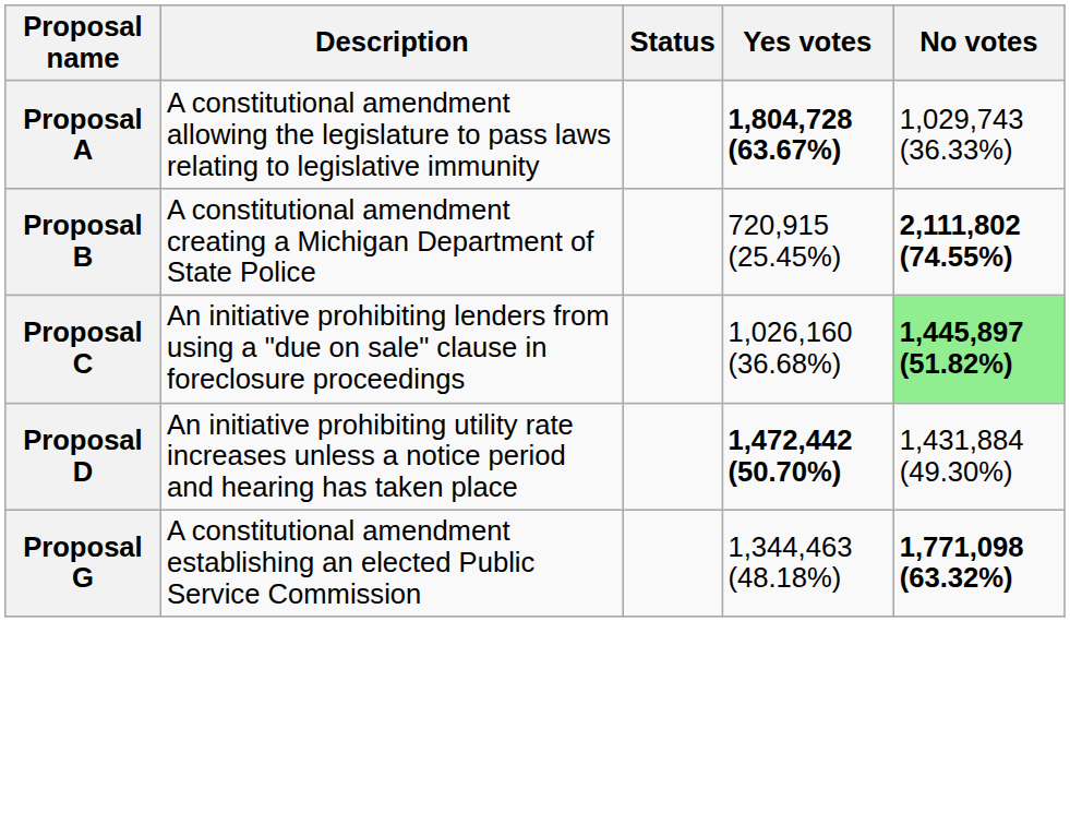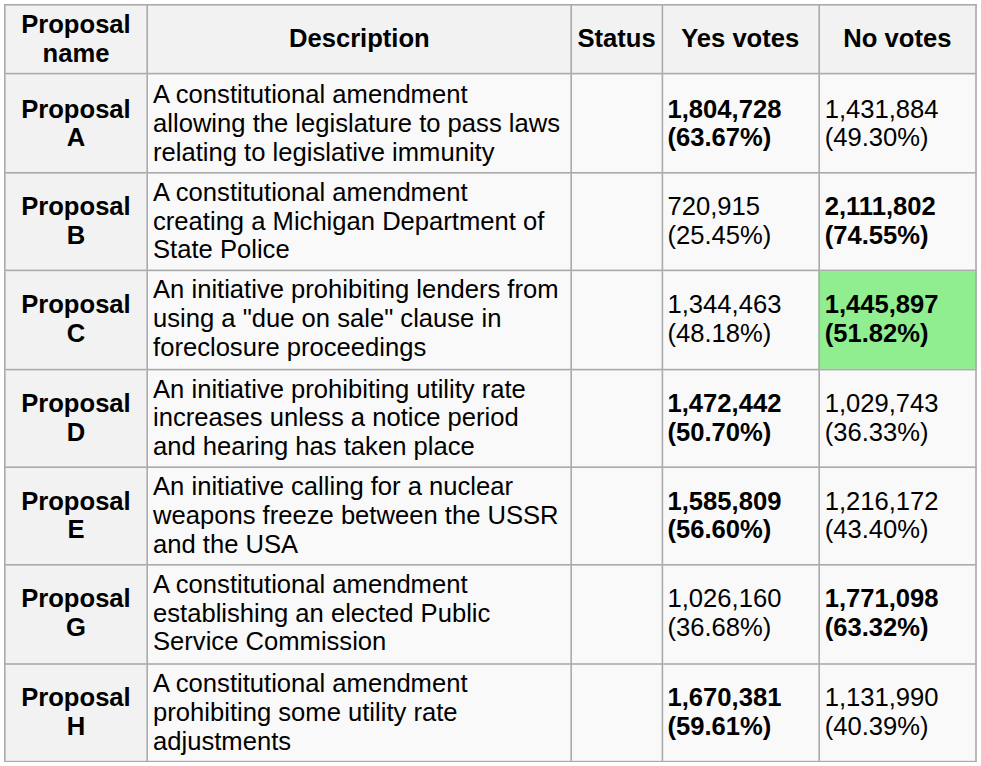Proposal A | No votes: 1,029,743 (36.33%) -> 1,431,884 (49.30%)
Proposal C | Yes votes: 1,026,160 (36.68%) -> 1,344,463 (48.18%)
Proposal D | No votes: 1,431,884 (49.30%) -> 1,029,743 (36.33%)
+ row: Proposal E | An initiative calling for a nuclear weapons freeze between the USSR and the USA | 1,585,809 (56.60%) | 1,216,172 (43.40%)
Proposal G | Yes votes: 1,344,463 (48.18%) -> 1,026,160 (36.68%)
+ row: Proposal H | A constitutional amendment prohibiting some utility rate adjustments | 1,670,381 (59.61%) | 1,131,990 (40.39%)
